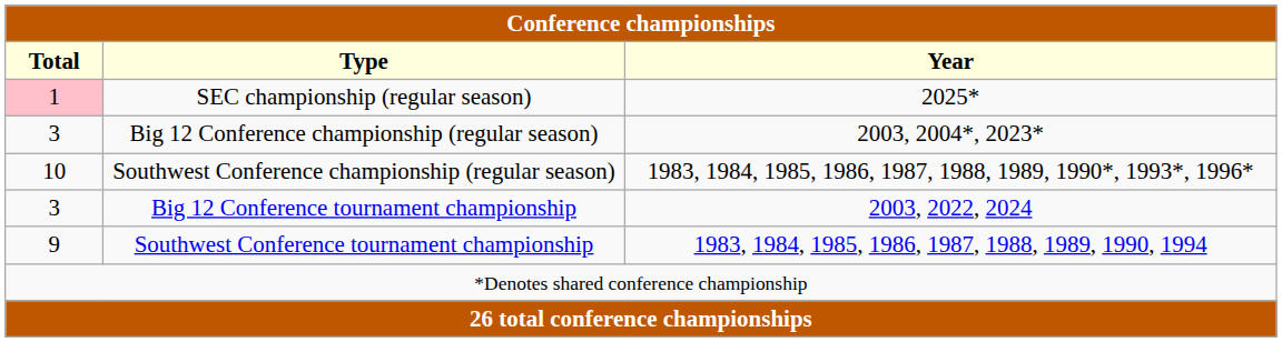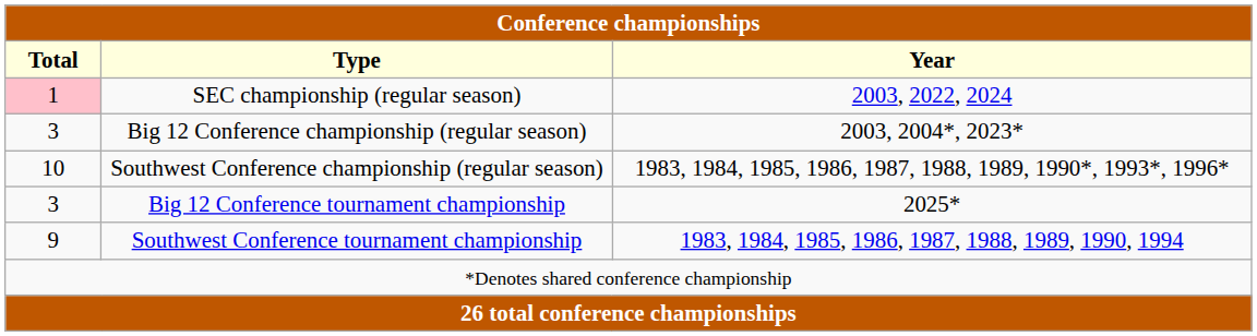SEC championship (regular season) | Year: 2025* -> 2003, 2022, 2024
Big 12 Conference tournament championship | Year: 2003, 2022, 2024 -> 2025*
